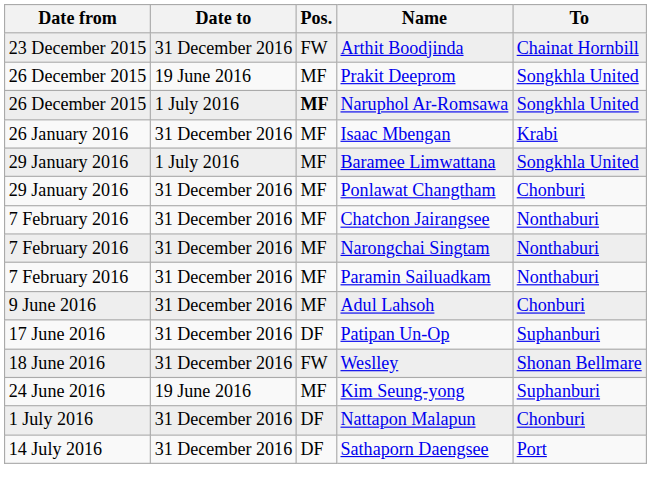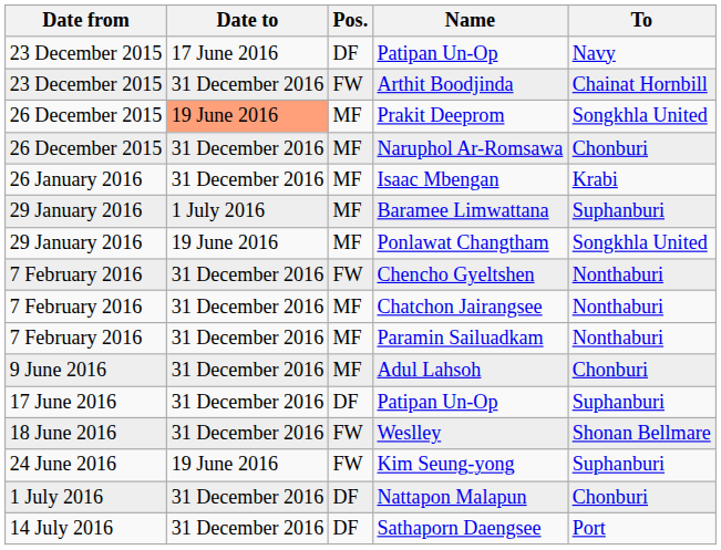+ row: 23 December 2015 | 17 June 2016 | DF | Patipan Un-Op | Navy
Prakit Deeprom | Date to: no background -> lightsalmon background
Naruphol Ar-Romsawa | Date to: 1 July 2016 -> 31 December 2016
Naruphol Ar-Romsawa | Pos.: bold -> normal
Naruphol Ar-Romsawa | To: Songkhla United -> Chonburi
Baramee Limwattana | To: Songkhla United -> Suphanburi
Ponlawat Changtham | Date to: 31 December 2016 -> 19 June 2016
Ponlawat Changtham | To: Chonburi -> Songkhla United
+ row: 7 February 2016 | 31 December 2016 | FW | Chencho Gyeltshen | Nonthaburi
- row: 7 February 2016 | 31 December 2016 | MF | Narongchai Singtam | Nonthaburi
Kim Seung-yong | Pos.: MF -> FW
